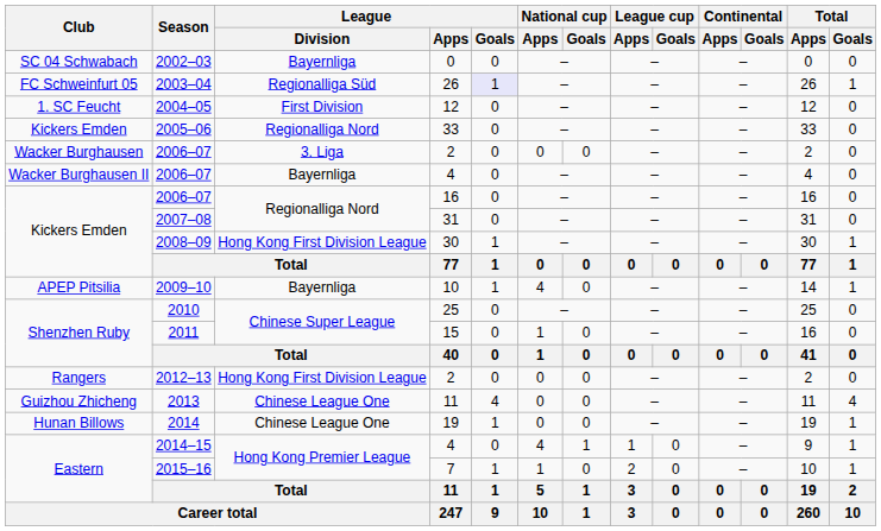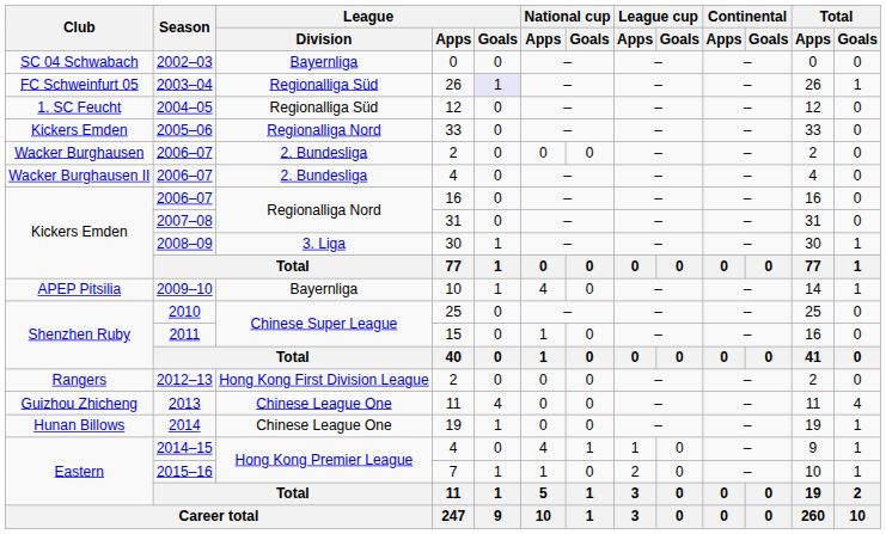2004–05 | League / Division: First Division -> Regionalliga Süd
2006–07 / 2 | League / Division: 3. Liga -> 2. Bundesliga
2006–07 / 4 | League / Division: Bayernliga -> 2. Bundesliga
2008–09 | League / Division: Hong Kong First Division League -> 3. Liga
